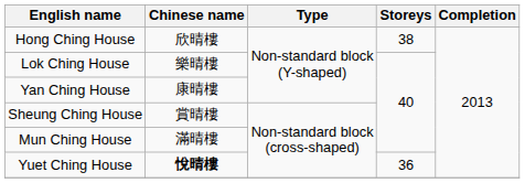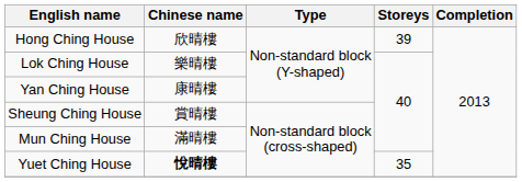Hong Ching House | Storeys: 38 -> 39
Yuet Ching House | Storeys: 36 -> 35
